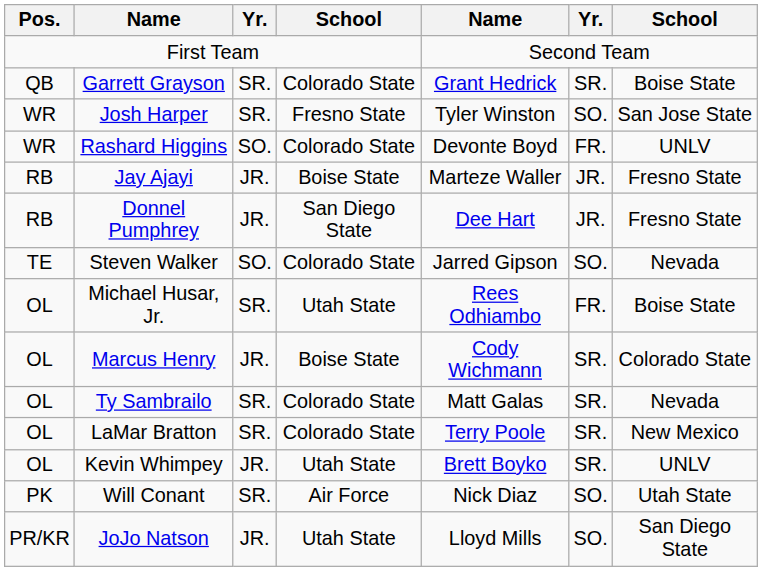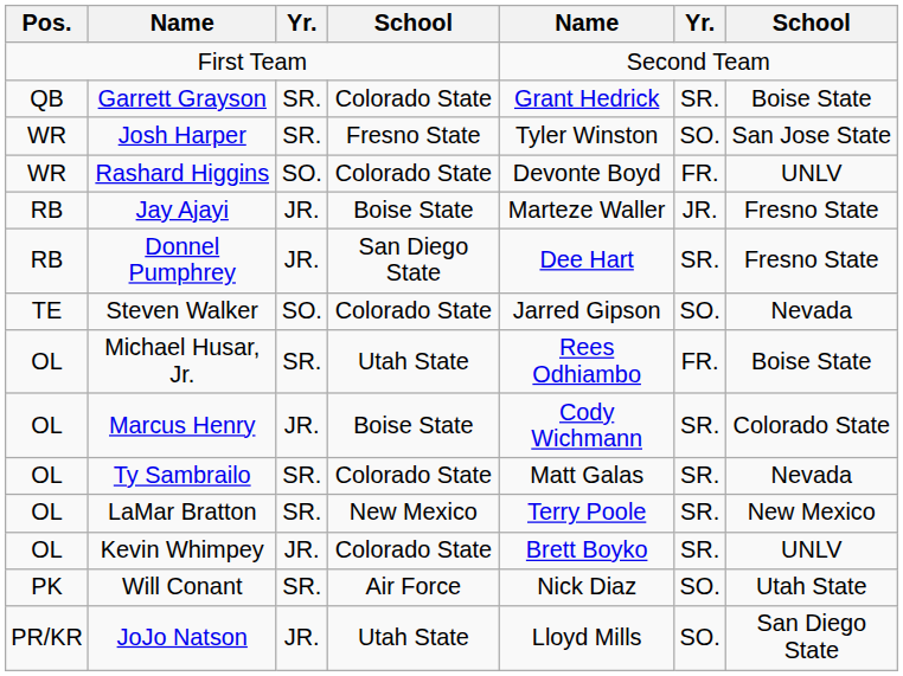Donnel Pumphrey | column 6: JR. -> SR.
LaMar Bratton | column 4: Colorado State -> New Mexico
Kevin Whimpey | column 4: Utah State -> Colorado State
